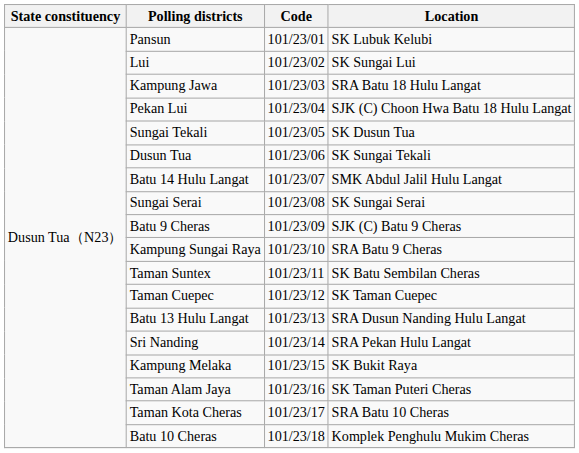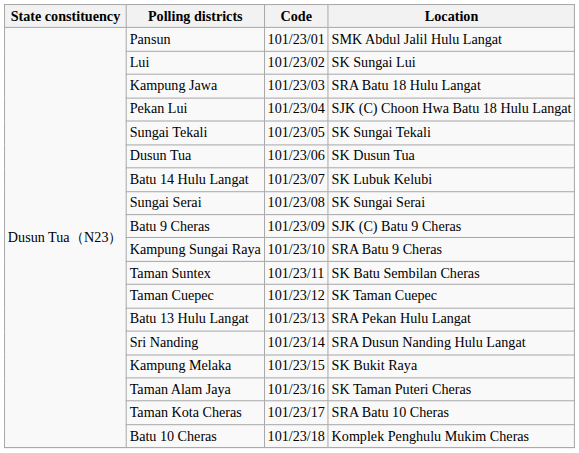Pansun | Location: SK Lubuk Kelubi -> SMK Abdul Jalil Hulu Langat
Sungai Tekali | Location: SK Dusun Tua -> SK Sungai Tekali
Dusun Tua | Location: SK Sungai Tekali -> SK Dusun Tua
Batu 14 Hulu Langat | Location: SMK Abdul Jalil Hulu Langat -> SK Lubuk Kelubi
Batu 13 Hulu Langat | Location: SRA Dusun Nanding Hulu Langat -> SRA Pekan Hulu Langat
Sri Nanding | Location: SRA Pekan Hulu Langat -> SRA Dusun Nanding Hulu Langat
